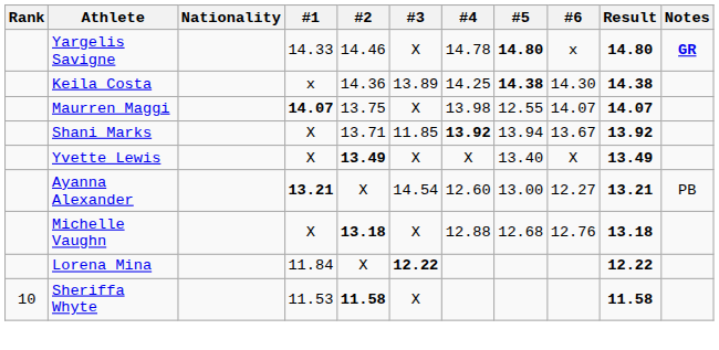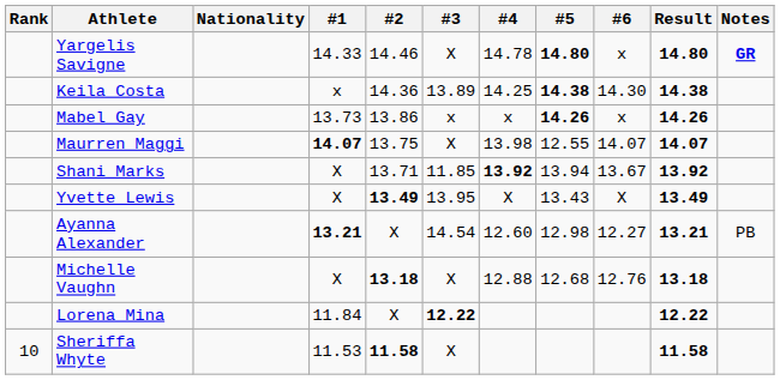+ row: Mabel Gay | 13.73 | 13.86 | x | x | 14.26 | x | 14.26
Yvette Lewis | #3: X -> 13.95
Yvette Lewis | #5: 13.40 -> 13.43
Ayanna Alexander | #5: 13.00 -> 12.98
